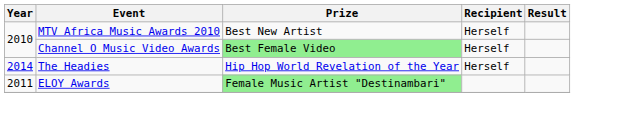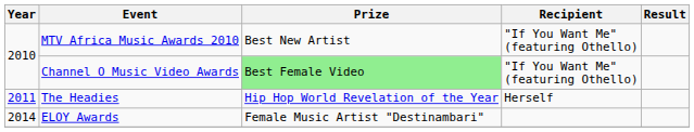MTV Africa Music Awards 2010 | Recipient: Herself -> "If You Want Me" (featuring Othello)
Channel O Music Video Awards | Recipient: Herself -> "If You Want Me" (featuring Othello)
The Headies | Year: 2014 -> 2011
ELOY Awards | Year: 2011 -> 2014
ELOY Awards | Prize: lightgreen background -> no background
